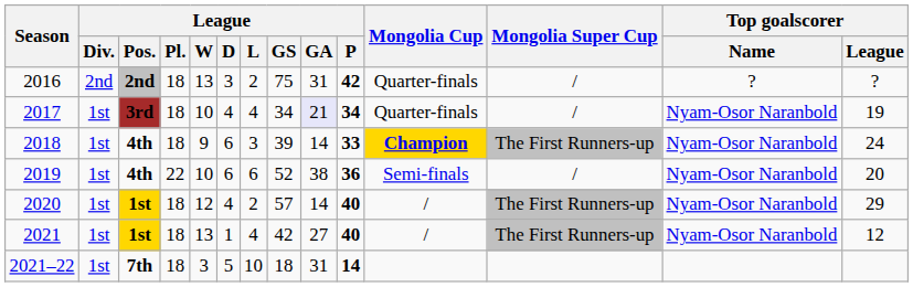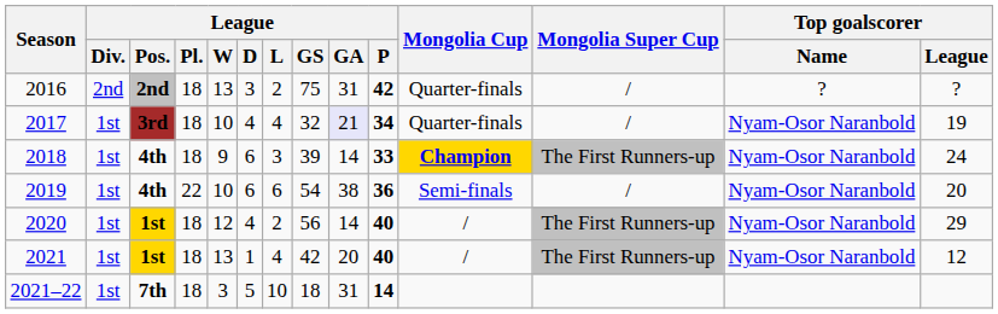2017 | League / GS: 34 -> 32
2019 | League / GS: 52 -> 54
2020 | League / GS: 57 -> 56
2021 | League / GA: 27 -> 20
